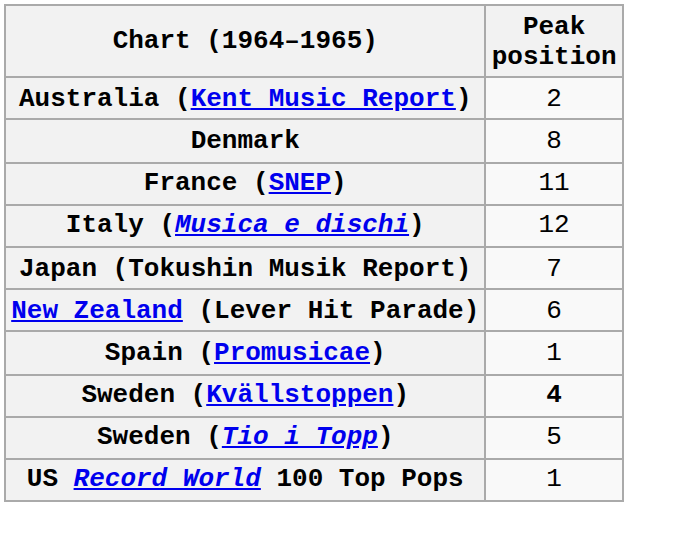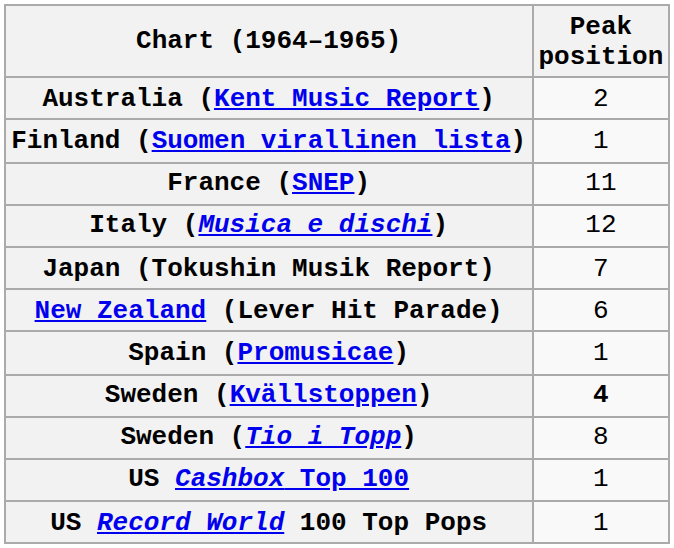- row: Denmark | 8
+ row: Finland (Suomen virallinen lista) | 1
Sweden (Tio i Topp) | Peak position: 5 -> 8
+ row: US Cashbox Top 100 | 1
